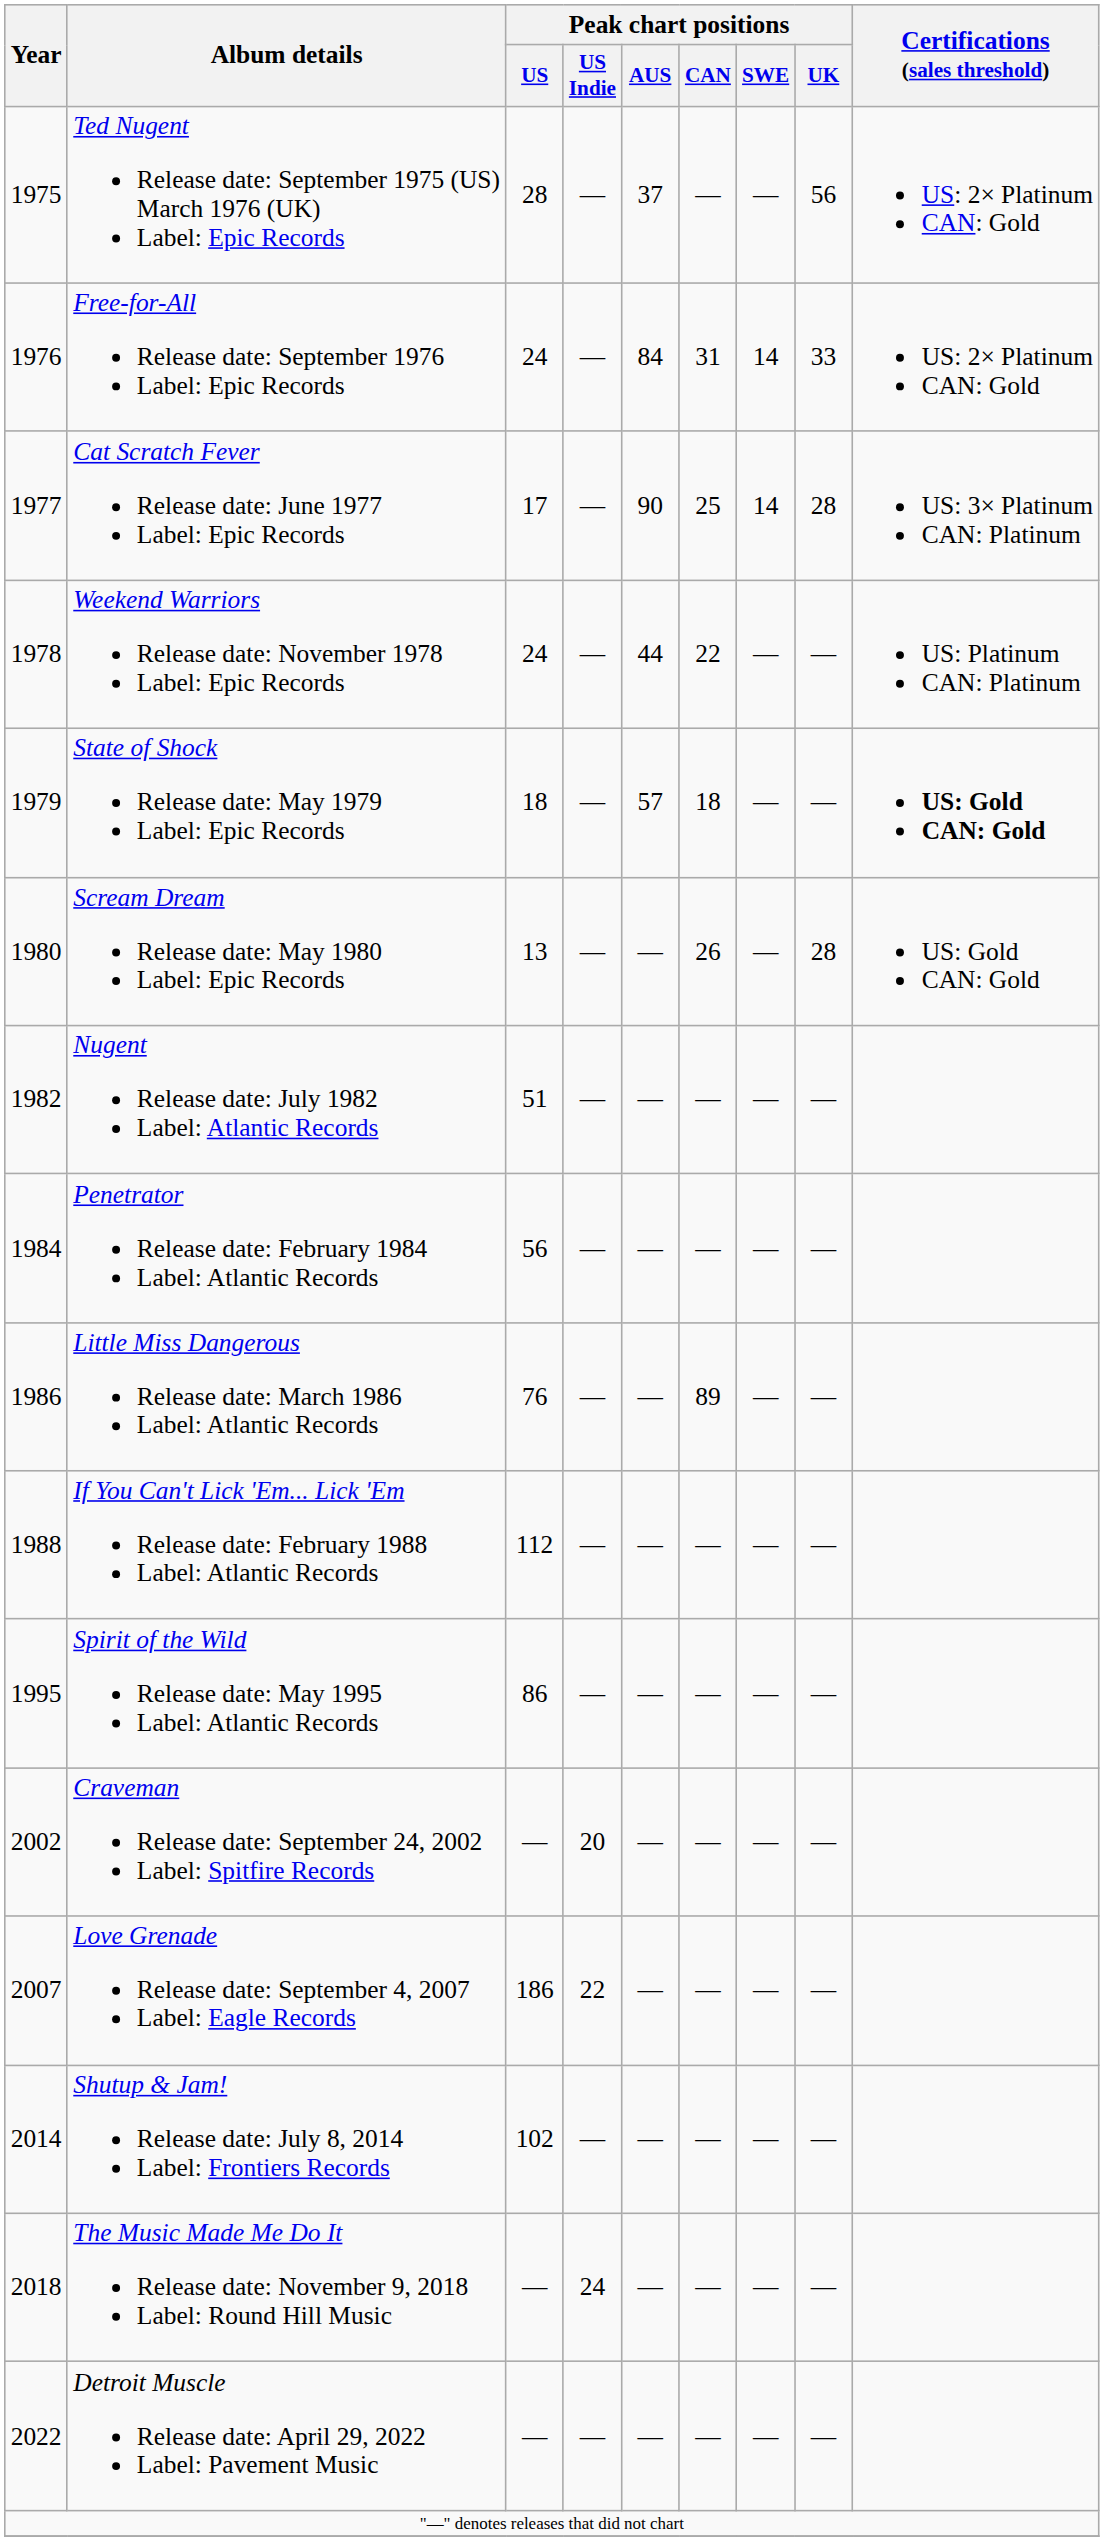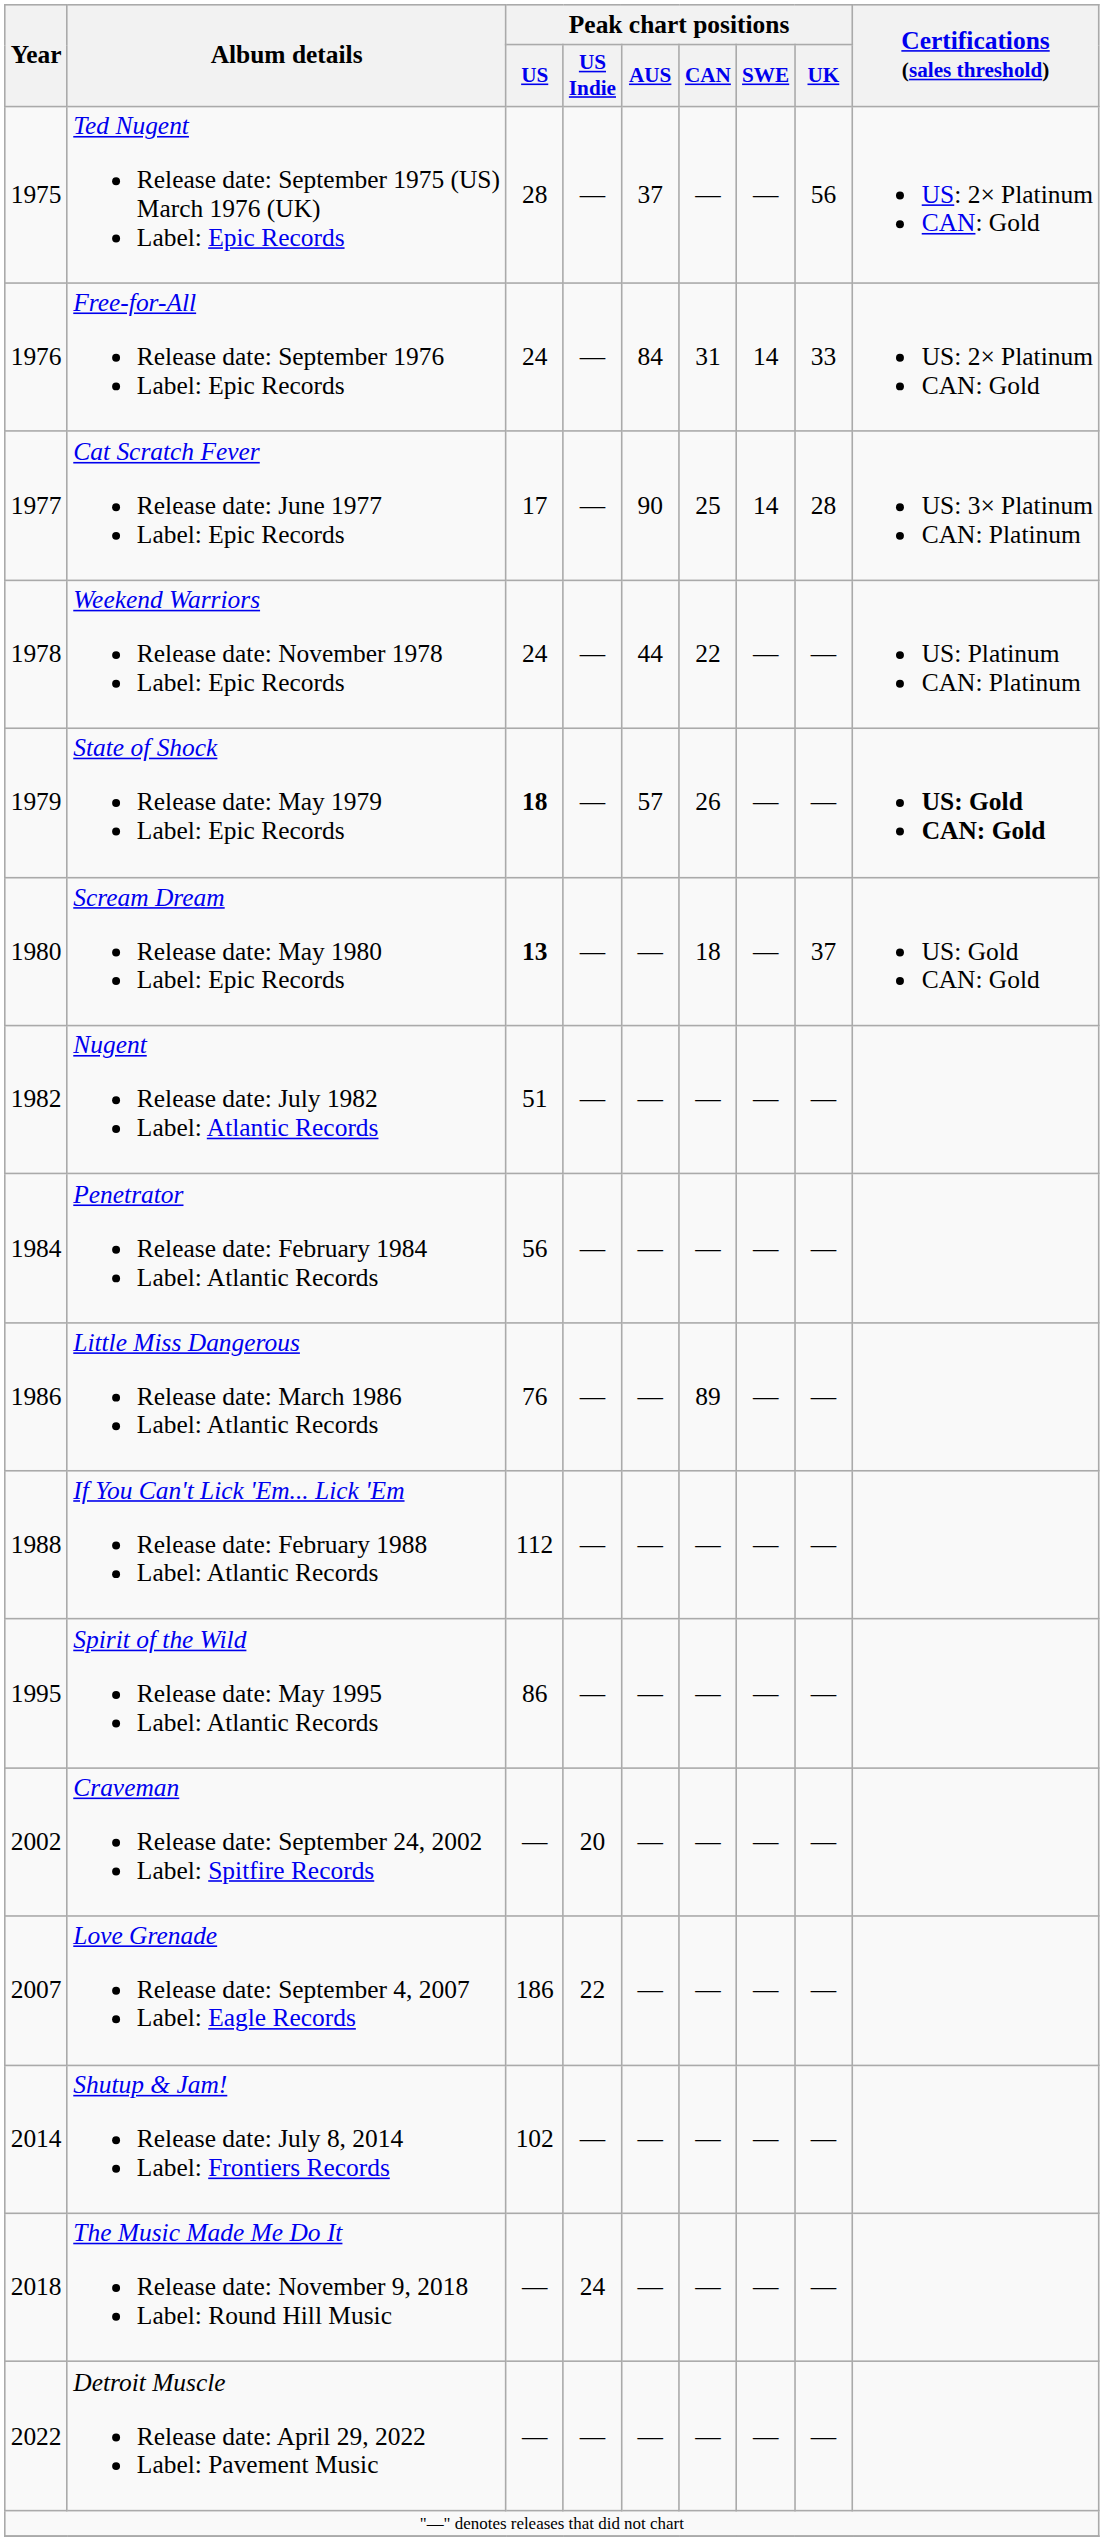State of Shock Release date: May 1979 Label: Epic Records | Peak chart positions / US: normal -> bold
State of Shock Release date: May 1979 Label: Epic Records | Peak chart positions / CAN: 18 -> 26
Scream Dream Release date: May 1980 Label: Epic Records | Peak chart positions / US: normal -> bold
Scream Dream Release date: May 1980 Label: Epic Records | Peak chart positions / CAN: 26 -> 18
Scream Dream Release date: May 1980 Label: Epic Records | Peak chart positions / UK: 28 -> 37
